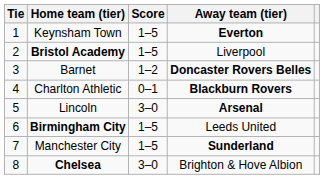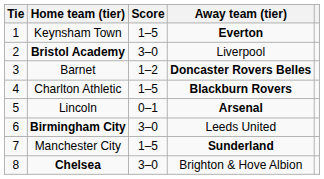Bristol Academy | Score: 1–5 -> 3–0
Charlton Athletic | Score: 0–1 -> 1–5
Lincoln | Score: 3–0 -> 0–1
Birmingham City | Score: 1–5 -> 3–0
